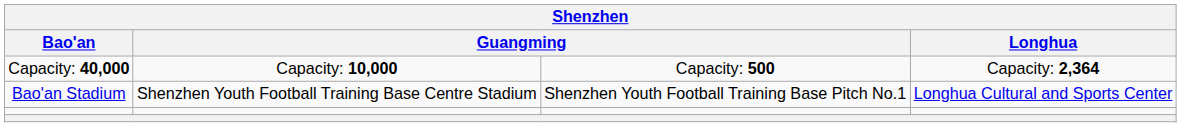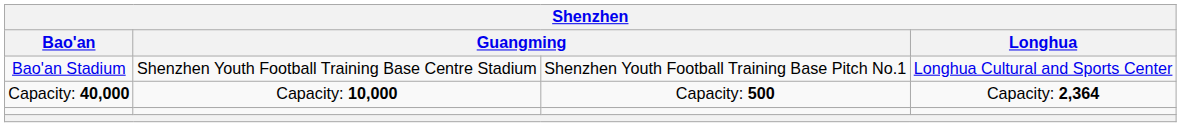rows swapped: Bao'an Stadium <-> Capacity: 40,000
